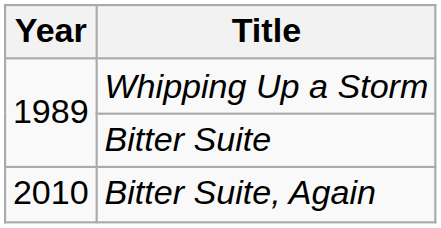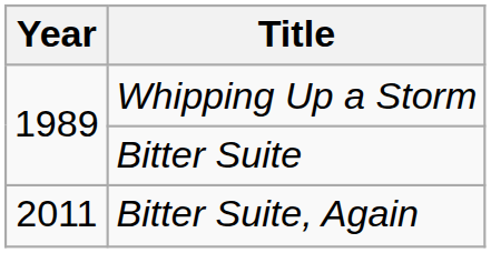Bitter Suite, Again | Year: 2010 -> 2011
